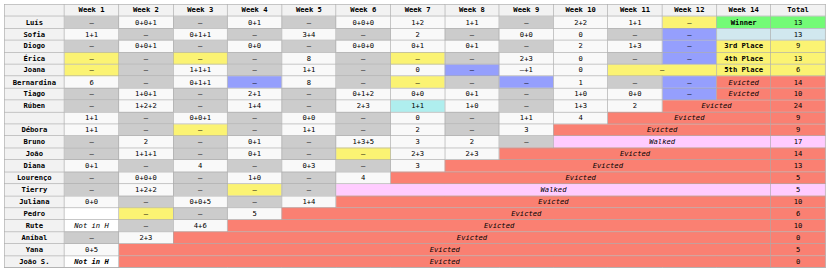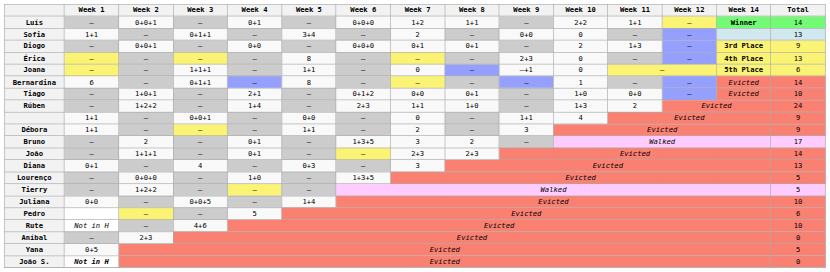Luís | Total: 13 -> 14
Rúben | Week 7: paleturquoise background -> no background
Lourenço | Week 6: 4 -> 1+3+5
